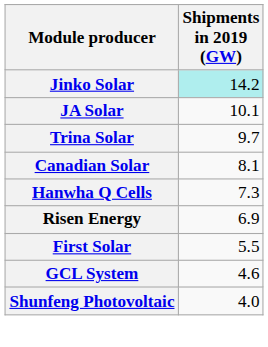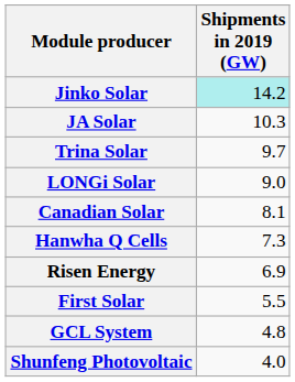JA Solar | Shipments in 2019 (GW): 10.1 -> 10.3
+ row: LONGi Solar | 9.0
GCL System | Shipments in 2019 (GW): 4.6 -> 4.8
